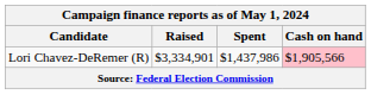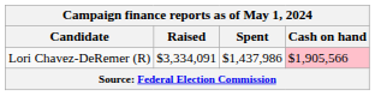Lori Chavez-DeRemer (R) | Raised: $3,334,901 -> $3,334,091
